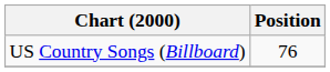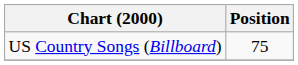US Country Songs (Billboard) | Position: 76 -> 75
